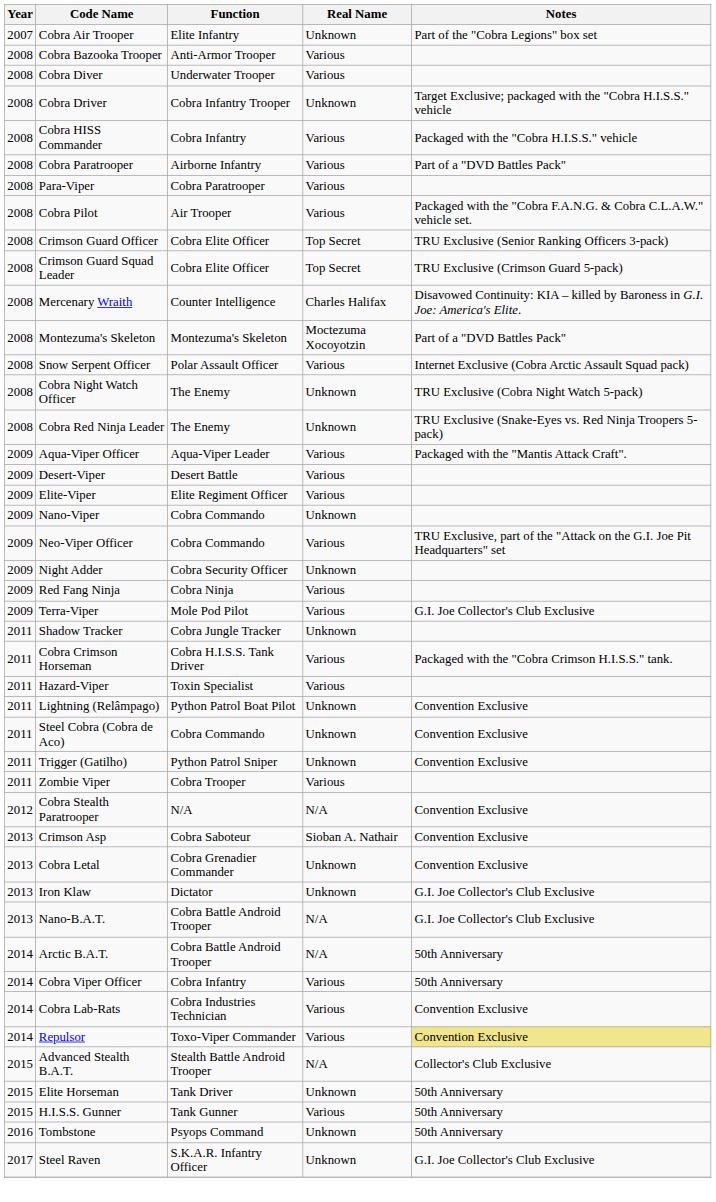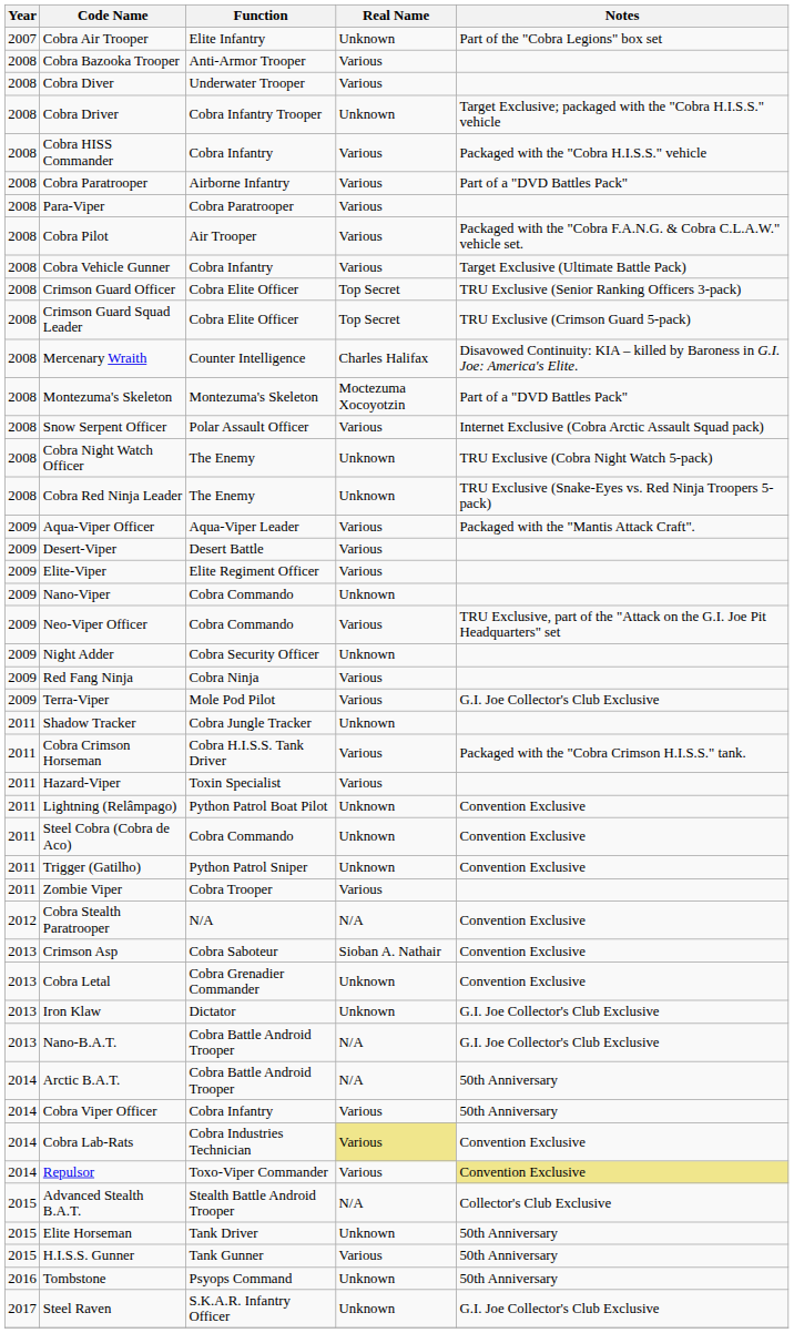+ row: 2008 | Cobra Vehicle Gunner | Cobra Infantry | Various | Target Exclusive (Ultimate Battle Pack)
Cobra Lab-Rats | Real Name: no background -> khaki background
